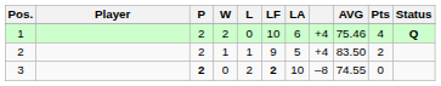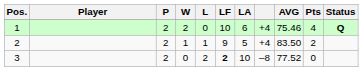3 | P: bold -> normal
3 | AVG: 74.55 -> 77.52
